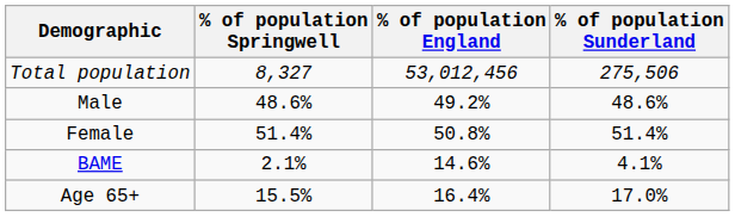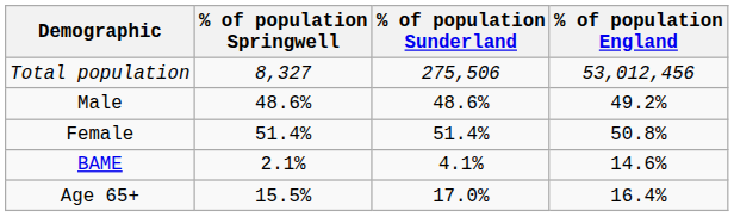columns swapped: % of population Sunderland <-> % of population England
